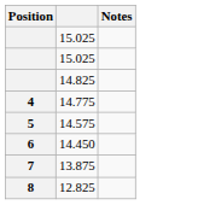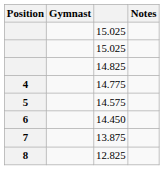+ column: Gymnast
